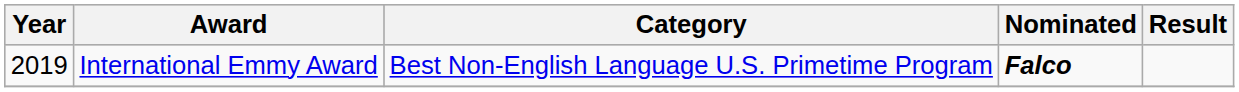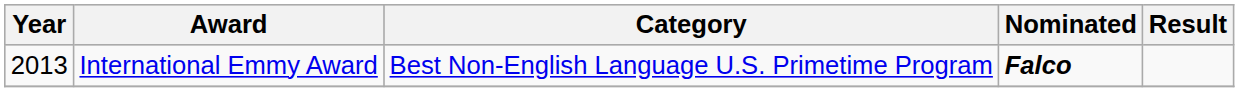International Emmy Award | Year: 2019 -> 2013
